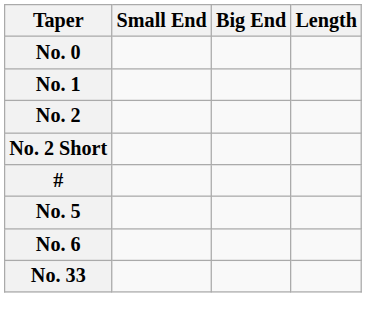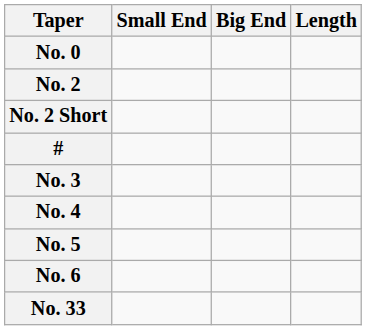- row: No. 1
+ row: No. 3
+ row: No. 4
